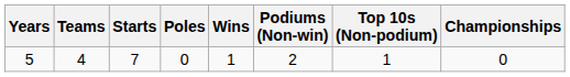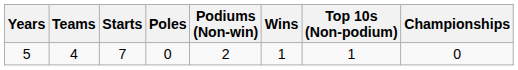columns swapped: Wins <-> Podiums (Non-win)
